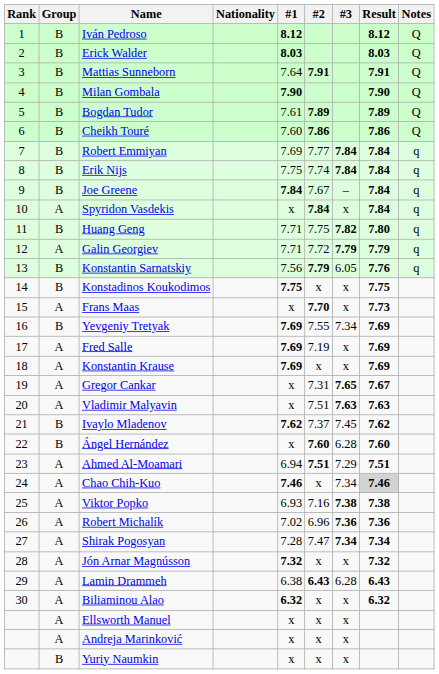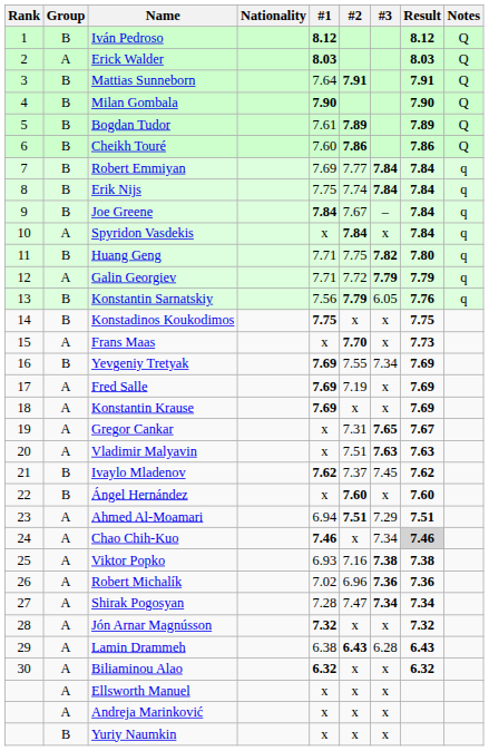Erick Walder | Group: B -> A
Ángel Hernández | #3: 6.28 -> x
